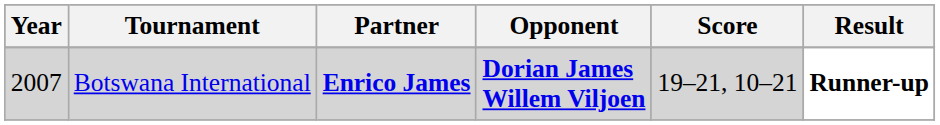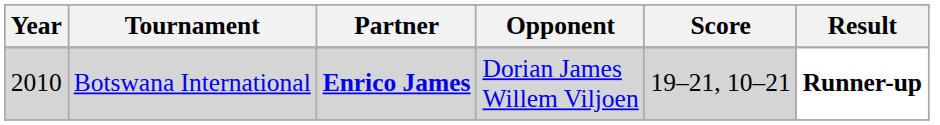Botswana International | Year: 2007 -> 2010
Botswana International | Opponent: bold -> normal
